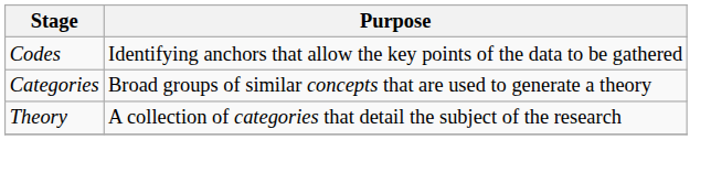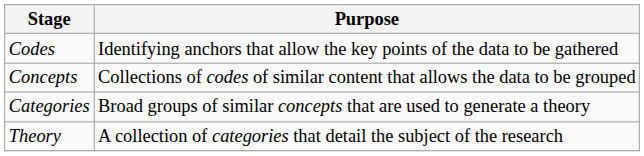+ row: Concepts | Collections of codes of similar content that allows the data to be grouped
